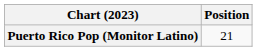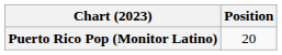Puerto Rico Pop (Monitor Latino) | Position: 21 -> 20
